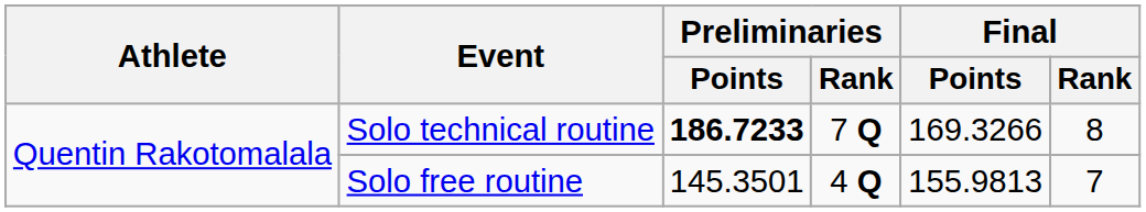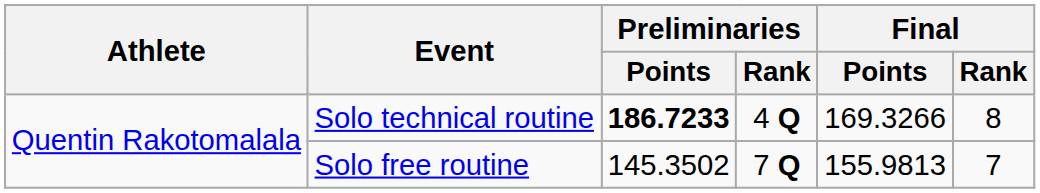Solo technical routine | Preliminaries / Rank: 7 Q -> 4 Q
Solo free routine | Preliminaries / Points: 145.3501 -> 145.3502
Solo free routine | Preliminaries / Rank: 4 Q -> 7 Q
